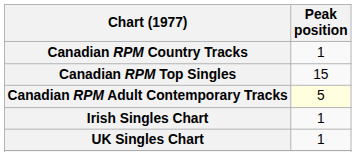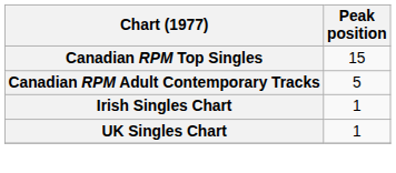- row: Canadian RPM Country Tracks | 1
Canadian RPM Adult Contemporary Tracks | Peak position: lightyellow background -> no background
